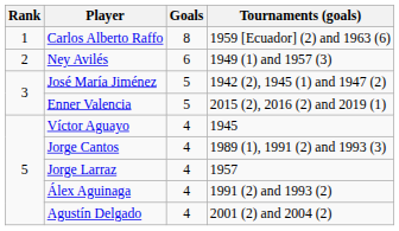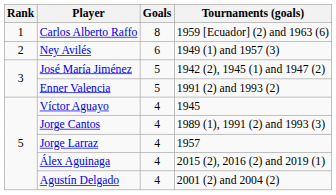Enner Valencia | Tournaments (goals): 2015 (2), 2016 (2) and 2019 (1) -> 1991 (2) and 1993 (2)
Álex Aguinaga | Tournaments (goals): 1991 (2) and 1993 (2) -> 2015 (2), 2016 (2) and 2019 (1)
